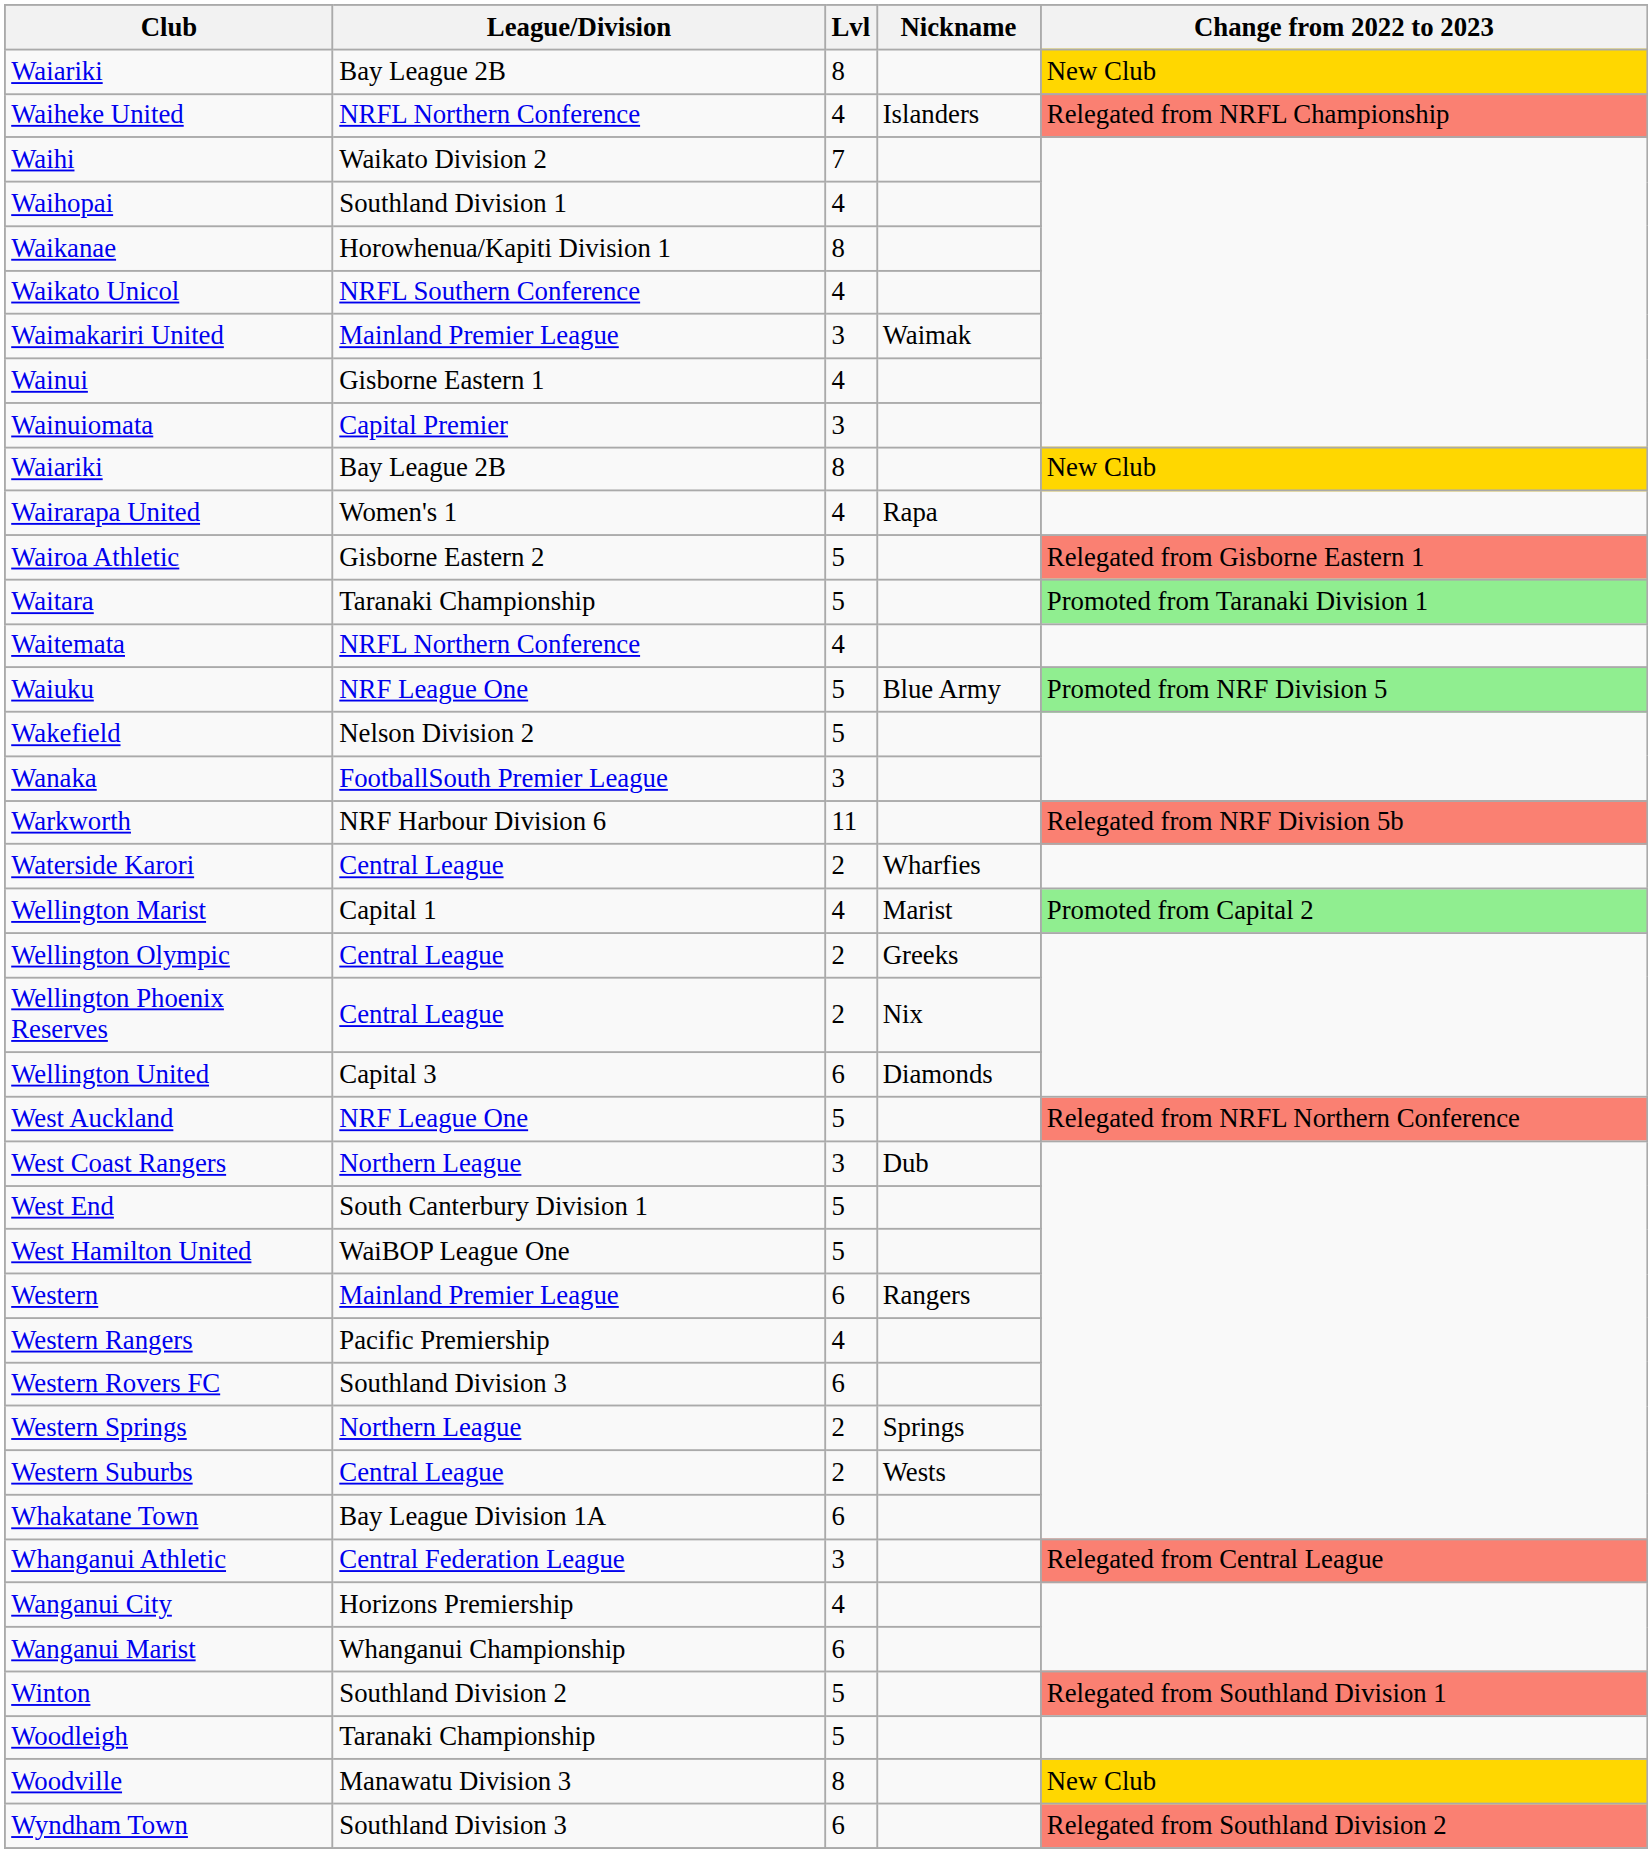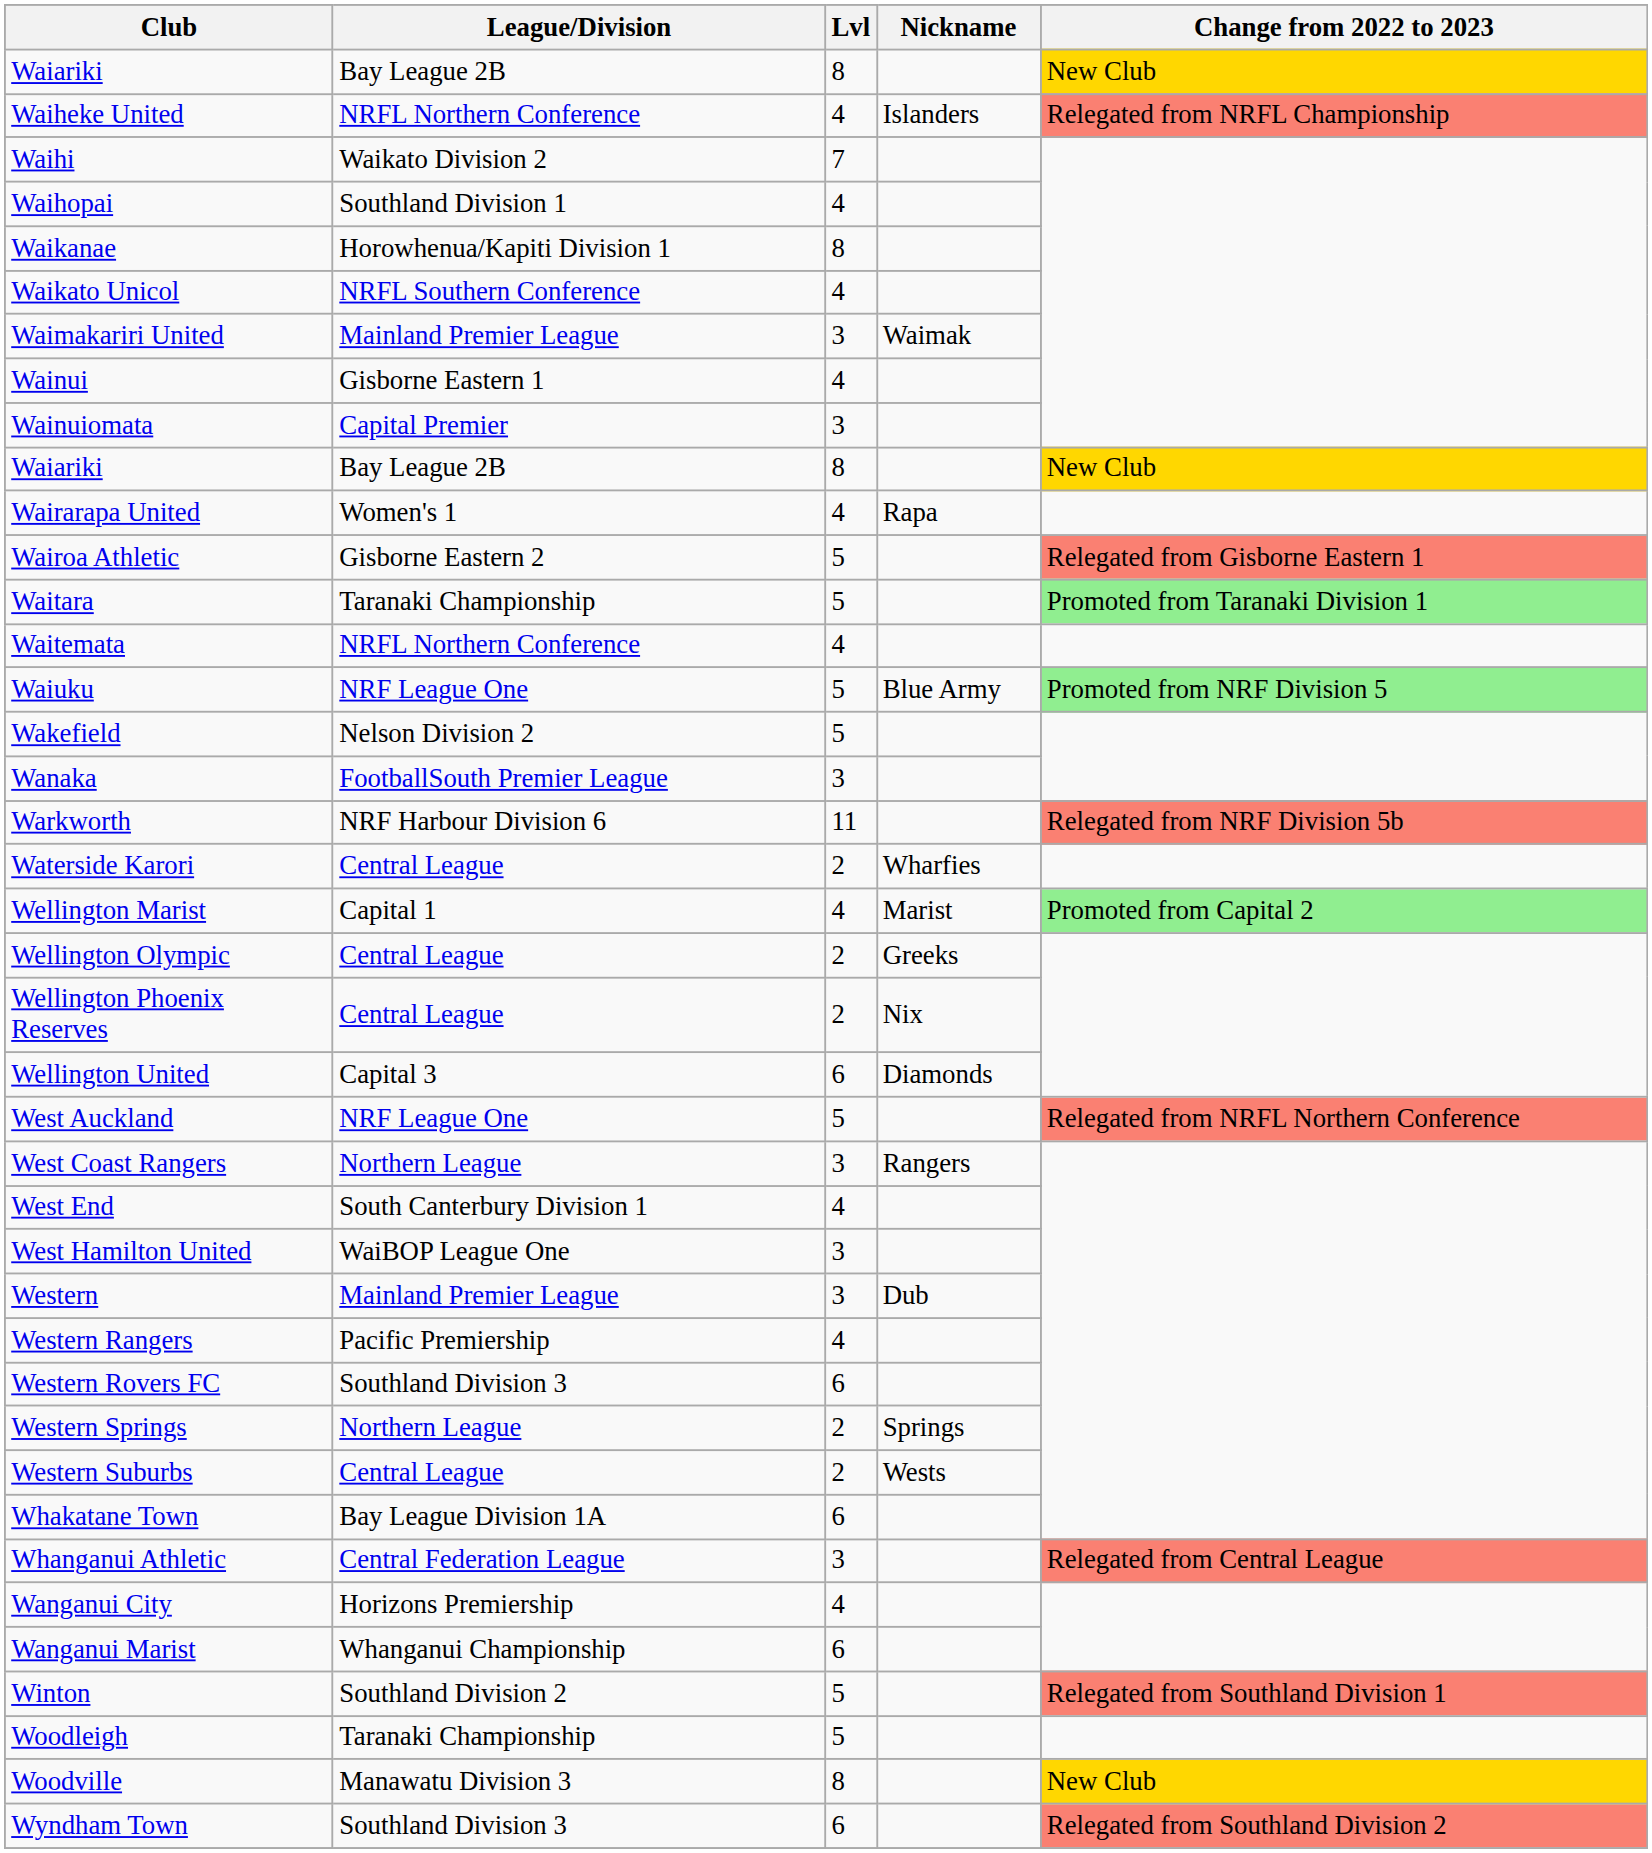West Coast Rangers | Nickname: Dub -> Rangers
West End | Lvl: 5 -> 4
West Hamilton United | Lvl: 5 -> 3
Western | Lvl: 6 -> 3
Western | Nickname: Rangers -> Dub
